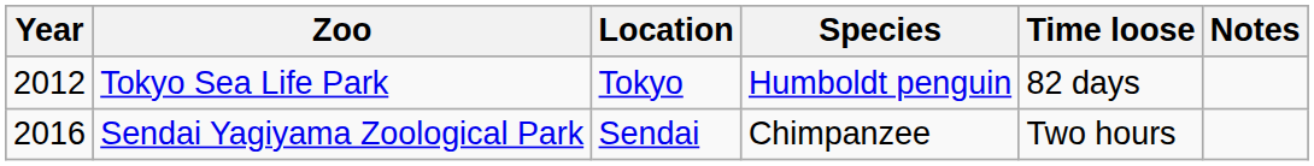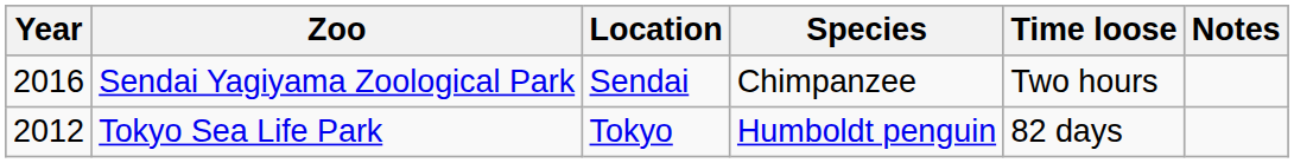rows swapped: Sendai Yagiyama Zoological Park <-> Tokyo Sea Life Park
